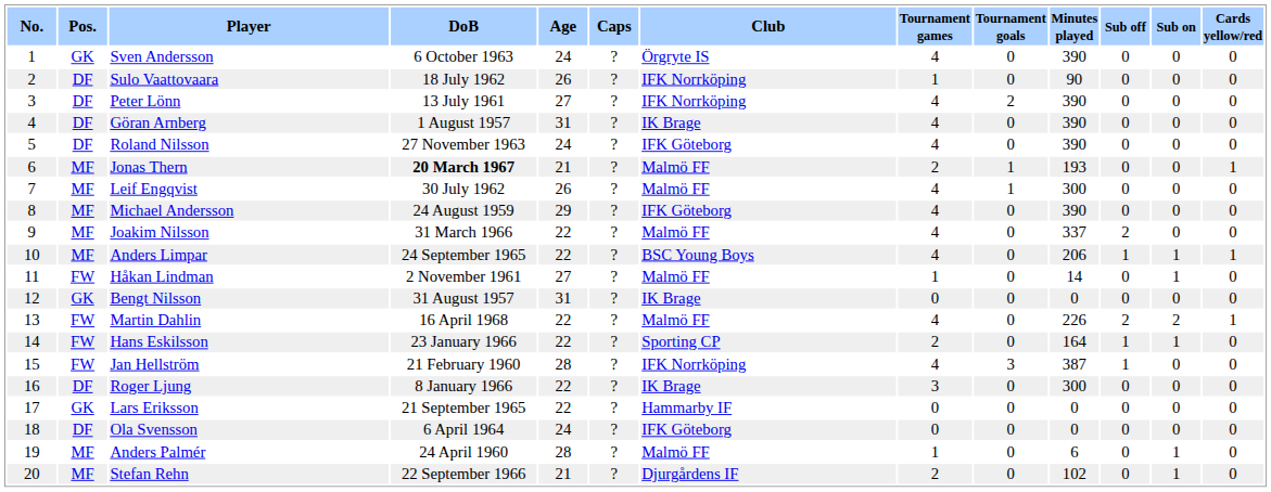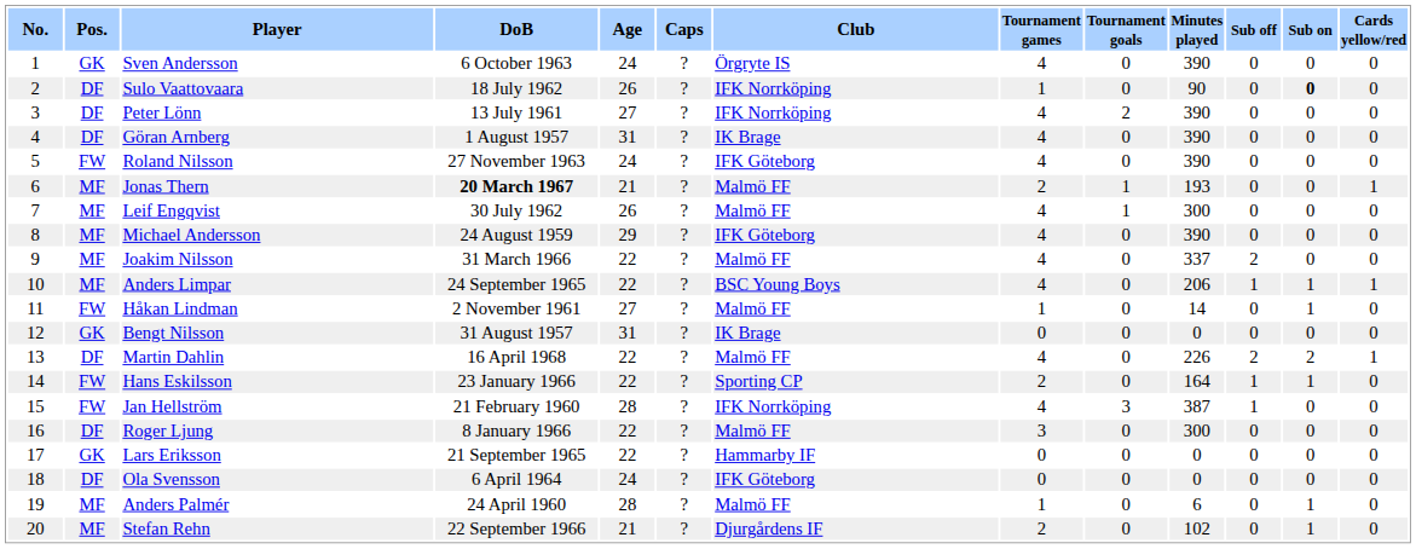Sulo Vaattovaara | Sub on: normal -> bold
Roland Nilsson | Pos.: DF -> FW
Martin Dahlin | Pos.: FW -> DF
Roger Ljung | Club: IK Brage -> Malmö FF
